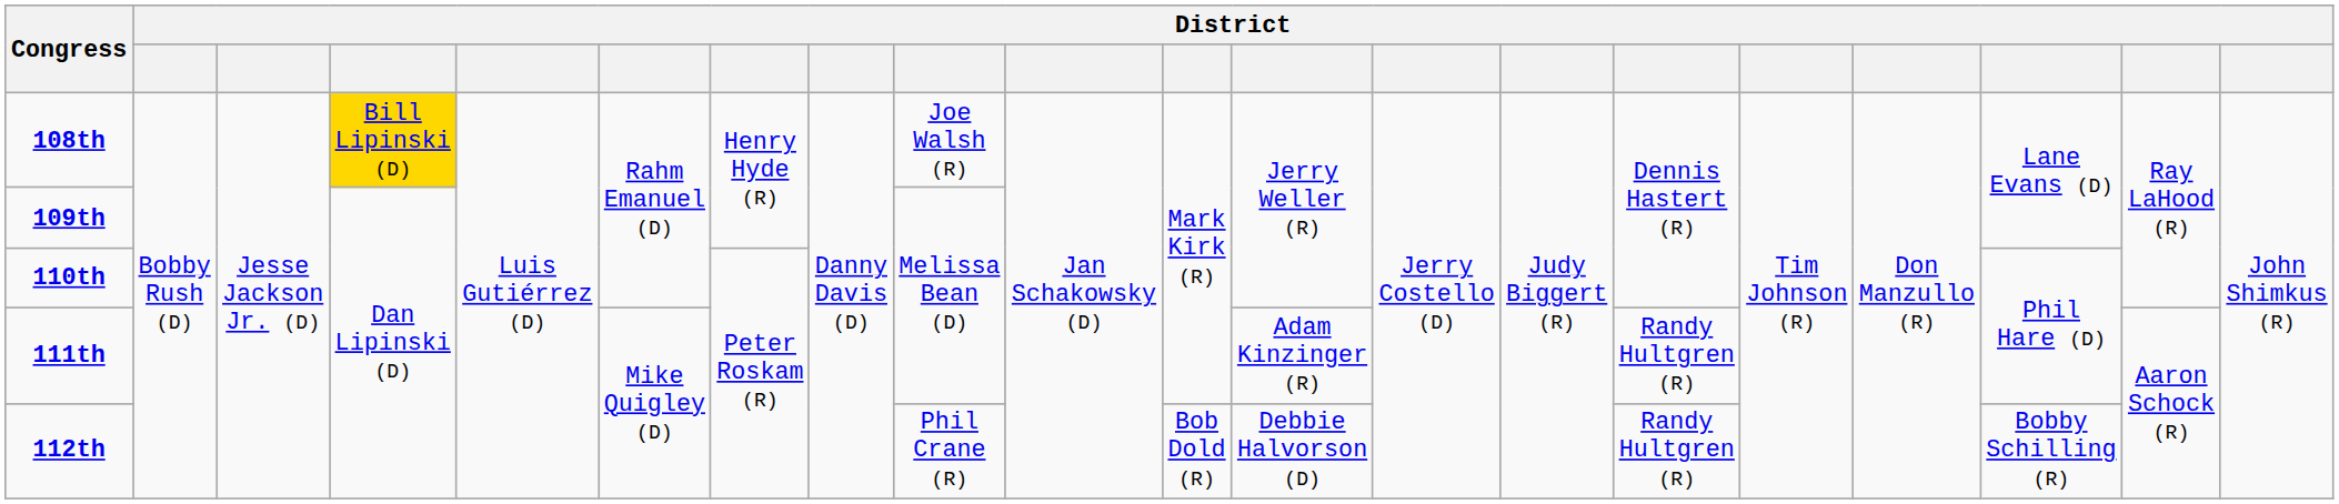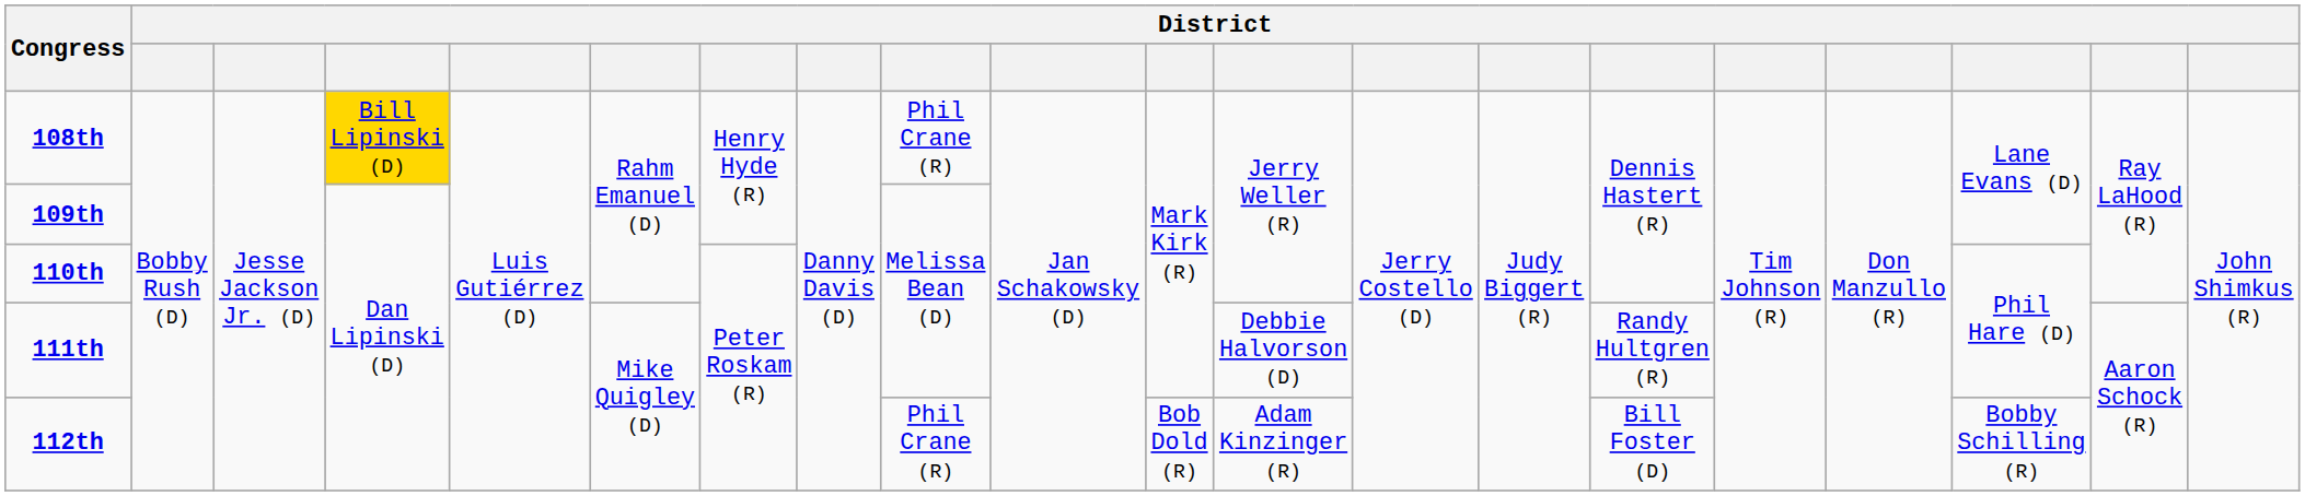108th | column 9: Joe Walsh (R) -> Phil Crane (R)
111th | column 12: Adam Kinzinger (R) -> Debbie Halvorson (D)
112th | column 12: Debbie Halvorson (D) -> Adam Kinzinger (R)
112th | column 15: Randy Hultgren (R) -> Bill Foster (D)
